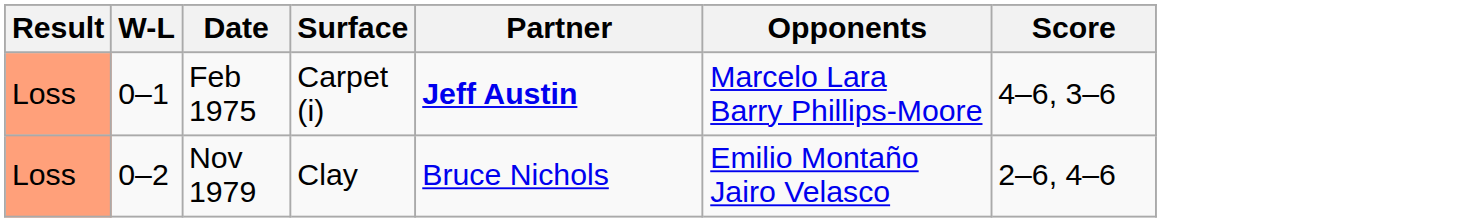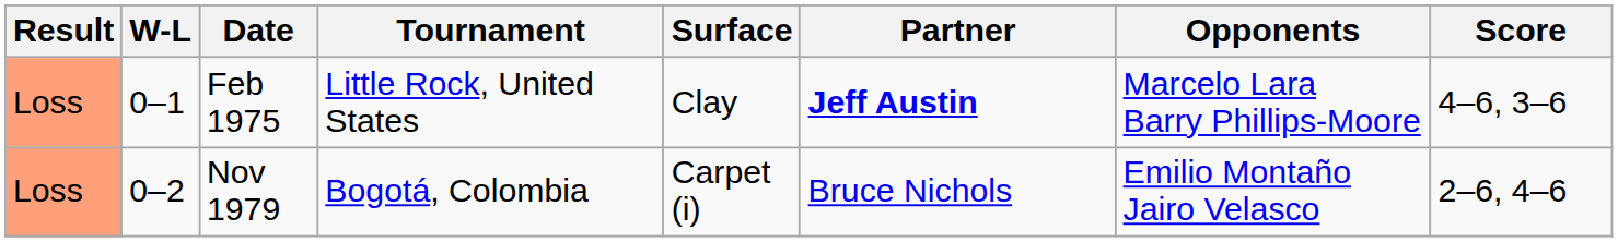+ column: Tournament | Little Rock, United States | Bogotá, Colombia
Feb 1975 | Surface: Carpet (i) -> Clay
Nov 1979 | Surface: Clay -> Carpet (i)
